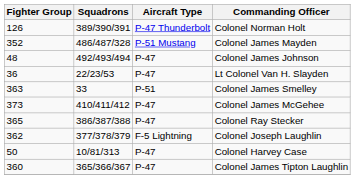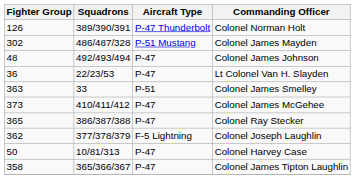Colonel James Mayden | Fighter Group: 352 -> 302
Colonel James Tipton Laughlin | Fighter Group: 360 -> 358
